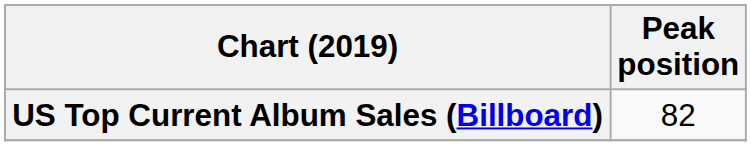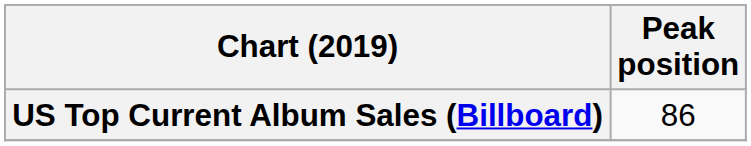US Top Current Album Sales (Billboard) | Peak position: 82 -> 86
